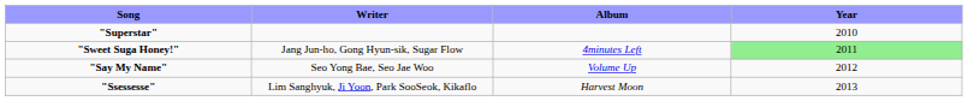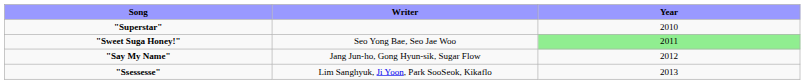- column: Album | 4minutes Left | Volume Up | Harvest Moon
"Sweet Suga Honey!" | Writer: Jang Jun-ho, Gong Hyun-sik, Sugar Flow -> Seo Yong Bae, Seo Jae Woo
"Say My Name" | Writer: Seo Yong Bae, Seo Jae Woo -> Jang Jun-ho, Gong Hyun-sik, Sugar Flow
